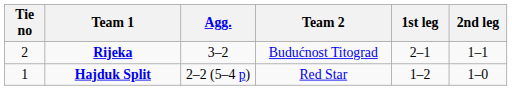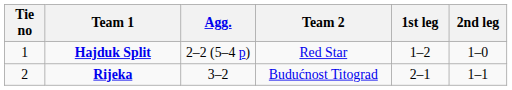rows swapped: Hajduk Split <-> Rijeka
